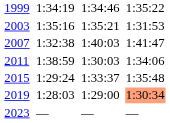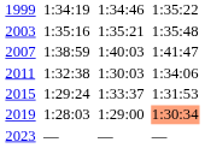2003 | column 7: 1:31:53 -> 1:35:48
2007 | column 3: 1:32:38 -> 1:38:59
2011 | column 3: 1:38:59 -> 1:32:38
2015 | column 7: 1:35:48 -> 1:31:53
